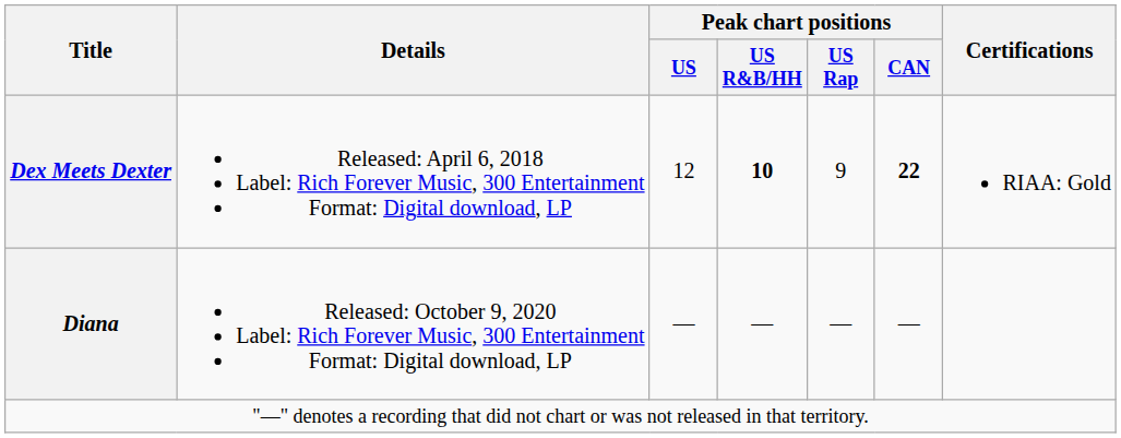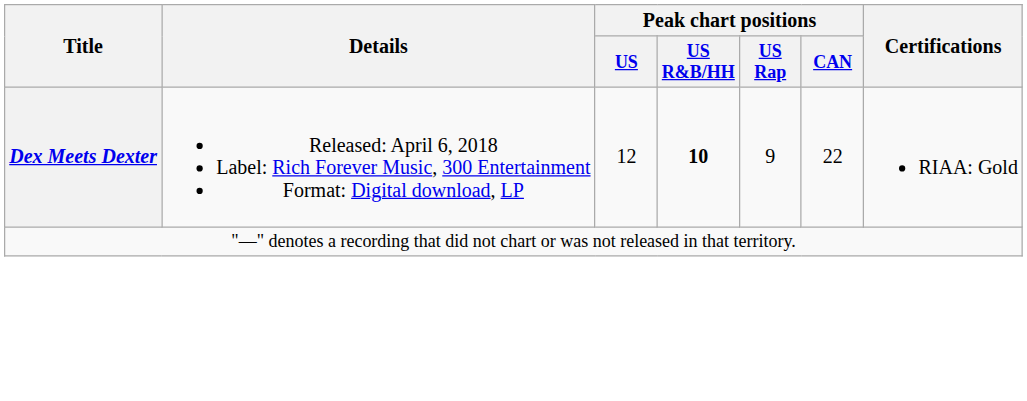Dex Meets Dexter | Peak chart positions / CAN: bold -> normal
- row: Diana | Released: October 9, 2020 Label: Rich Forever Music, 300 Entertainment Format: Digital download, LP | — | — | — | —
